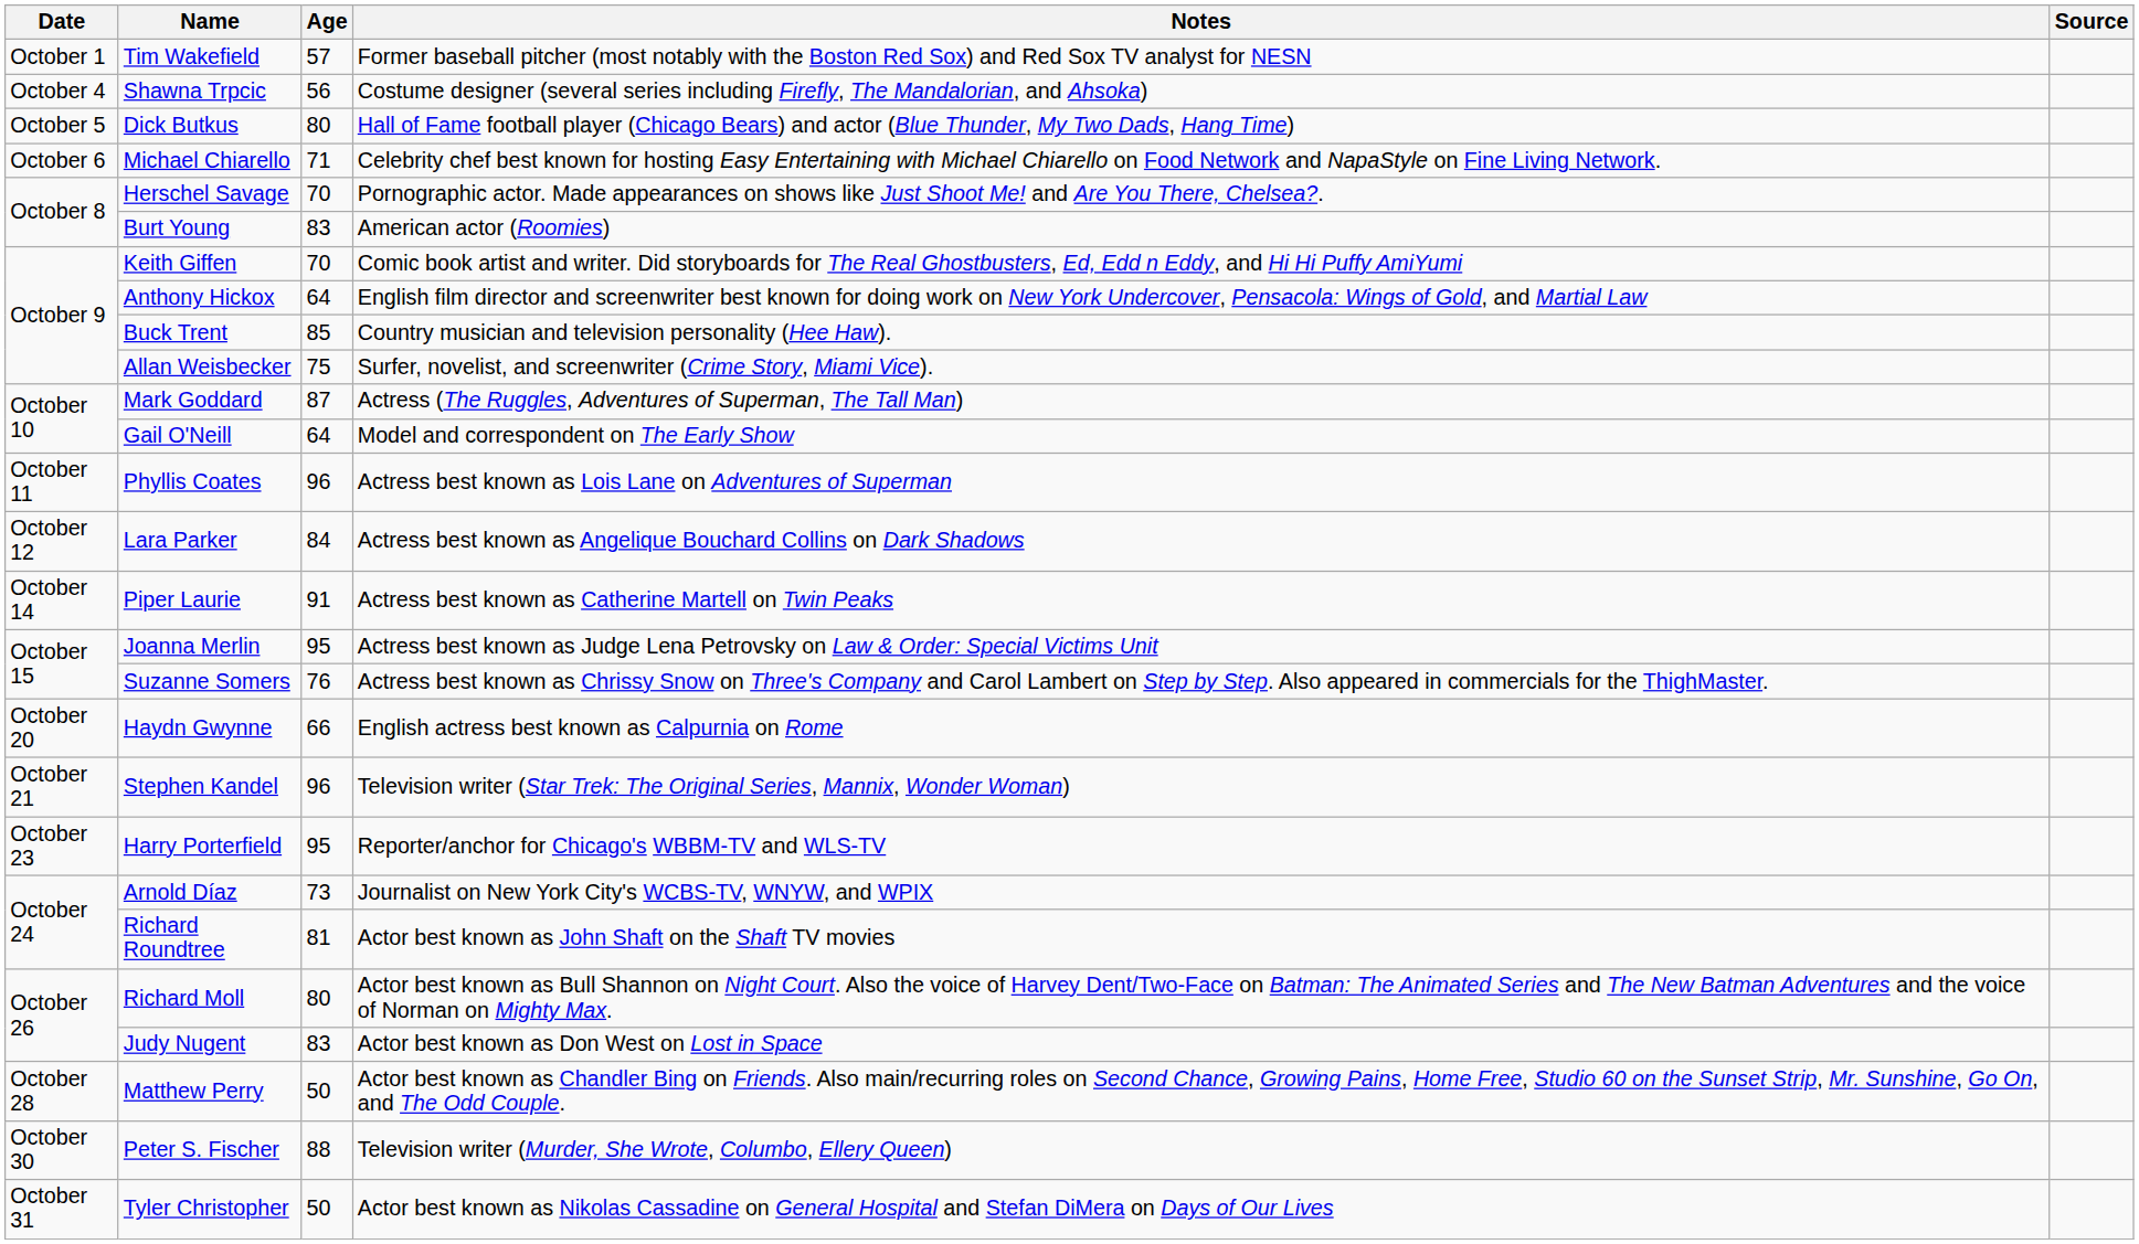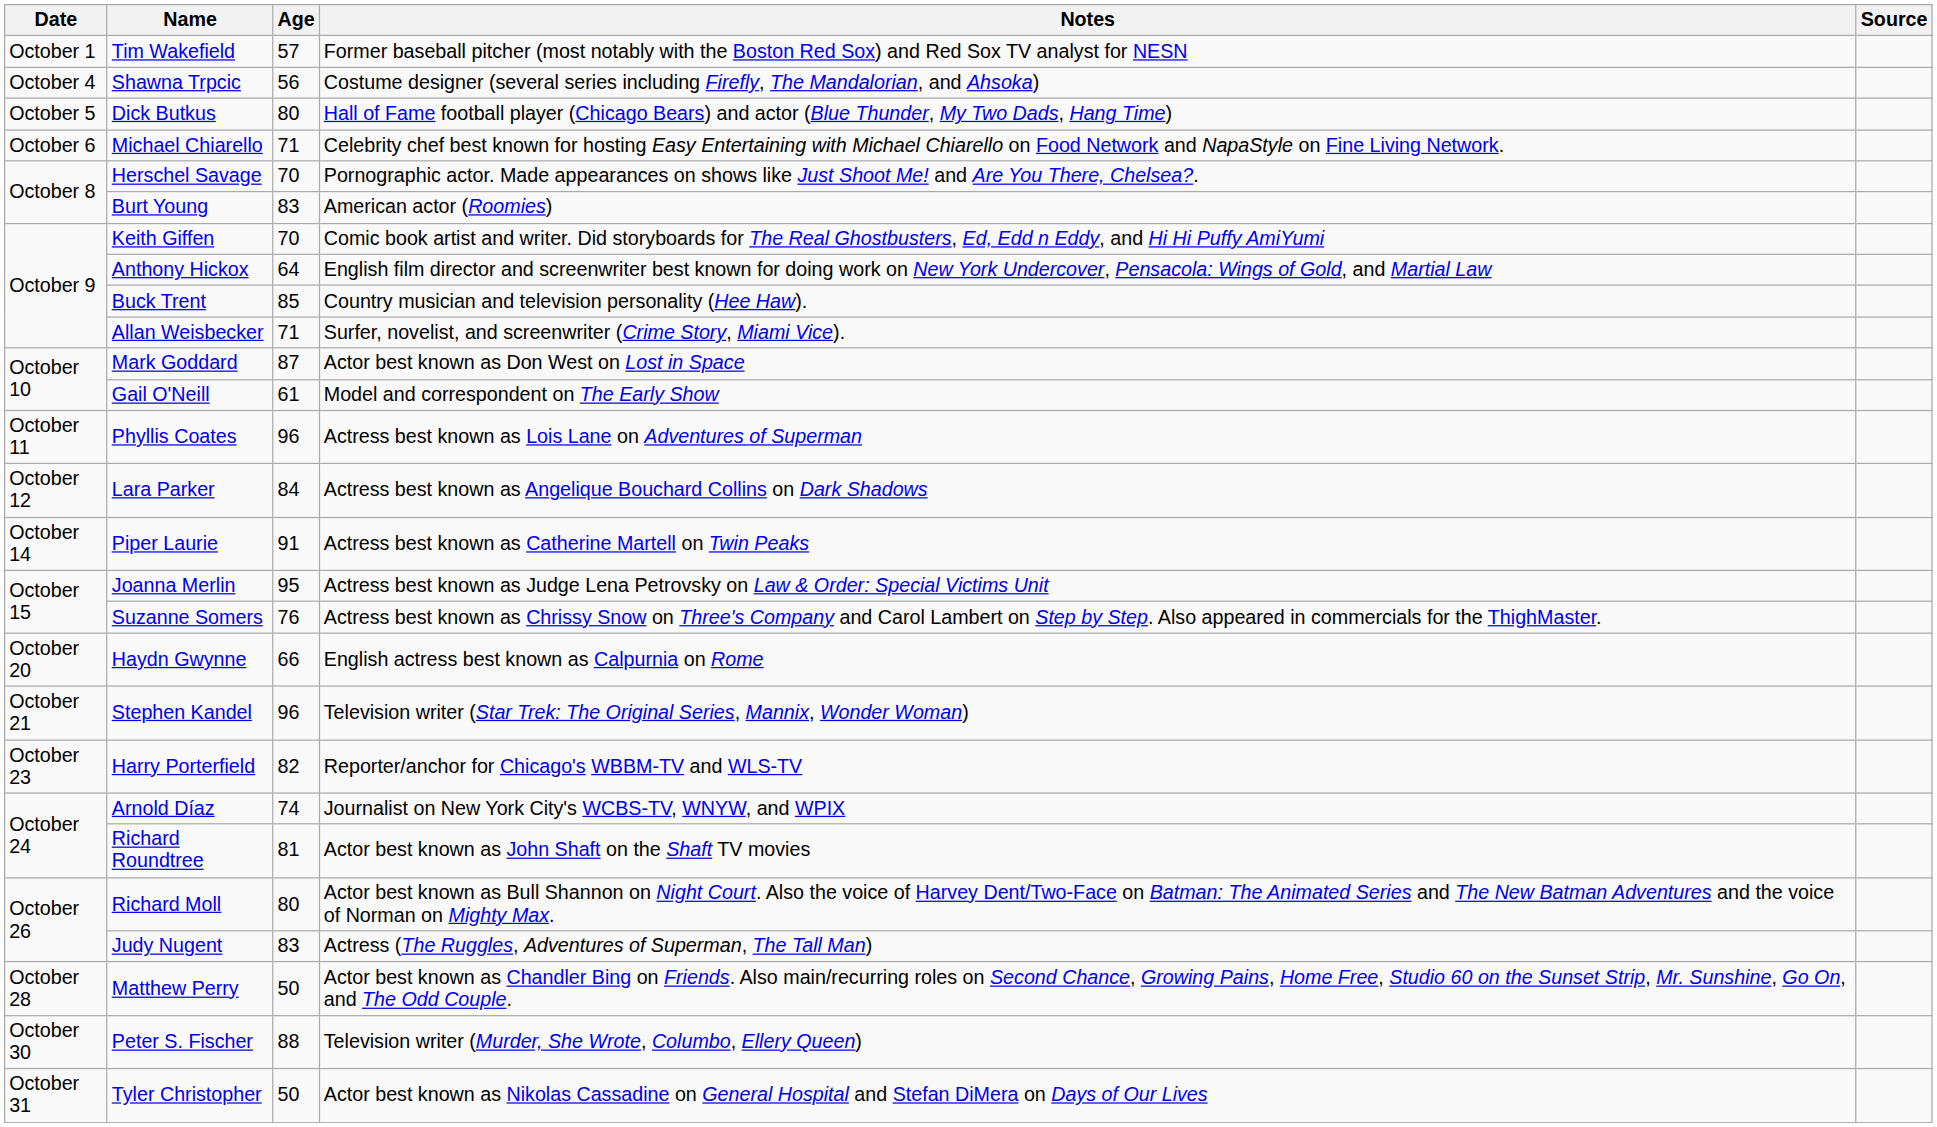Allan Weisbecker | Age: 75 -> 71
Mark Goddard | Notes: Actress (The Ruggles, Adventures of Superman, The Tall Man) -> Actor best known as Don West on Lost in Space
Gail O'Neill | Age: 64 -> 61
Harry Porterfield | Age: 95 -> 82
Arnold Díaz | Age: 73 -> 74
Judy Nugent | Notes: Actor best known as Don West on Lost in Space -> Actress (The Ruggles, Adventures of Superman, The Tall Man)
